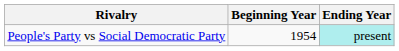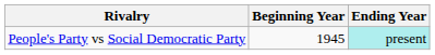People's Party vs Social Democratic Party | Beginning Year: 1954 -> 1945
